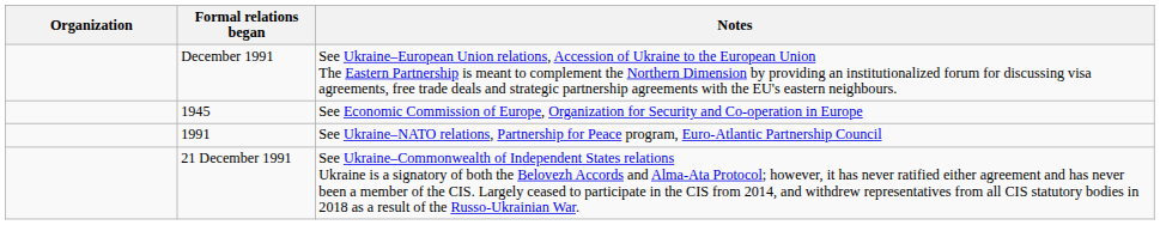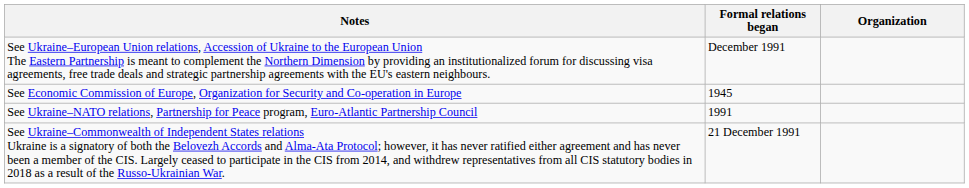columns swapped: Organization <-> Notes
